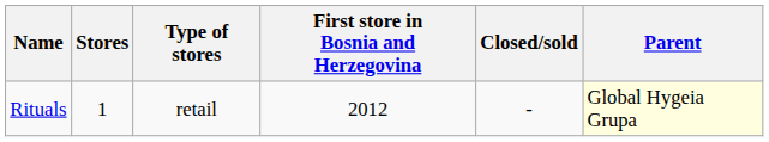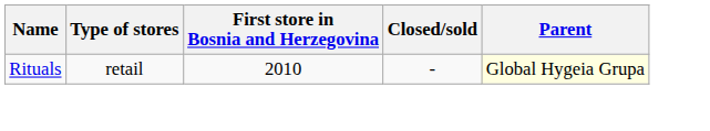- column: Stores | 1
Rituals | First store in Bosnia and Herzegovina: 2012 -> 2010
